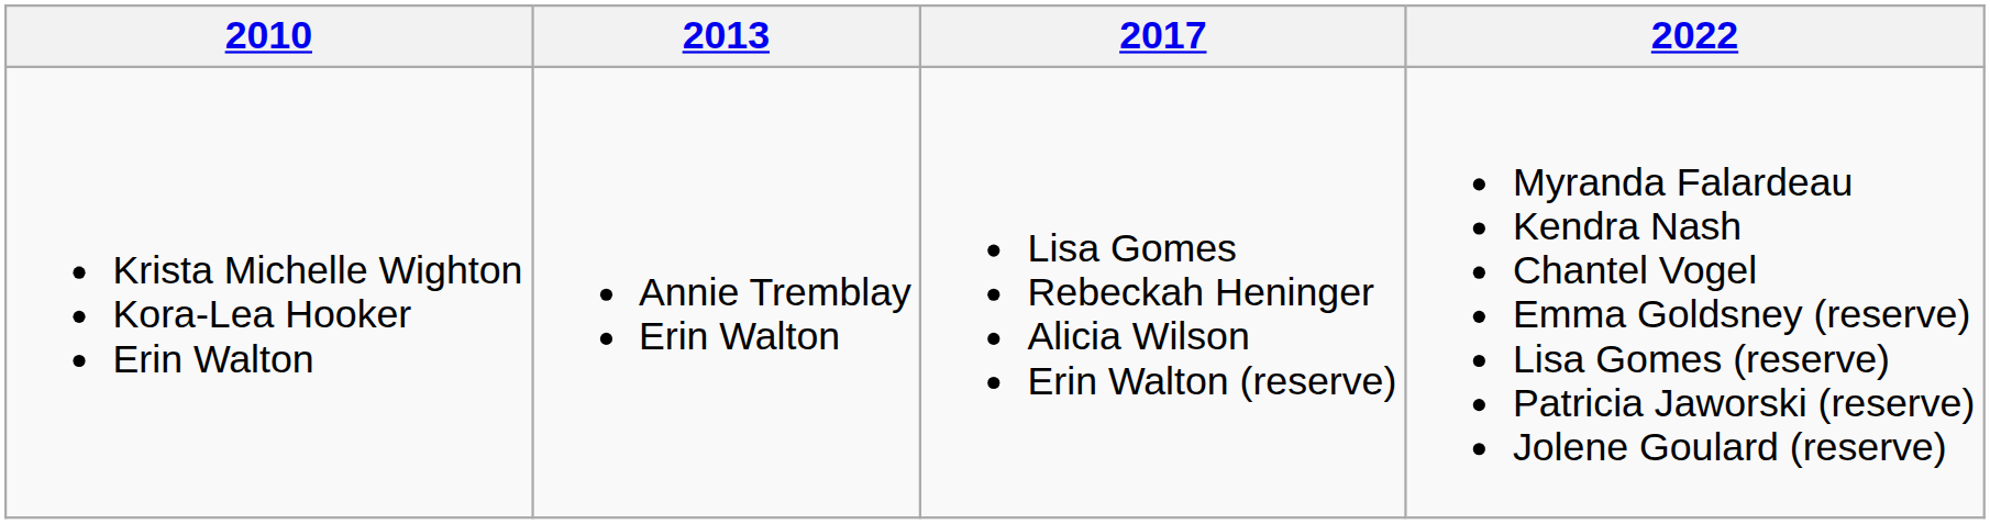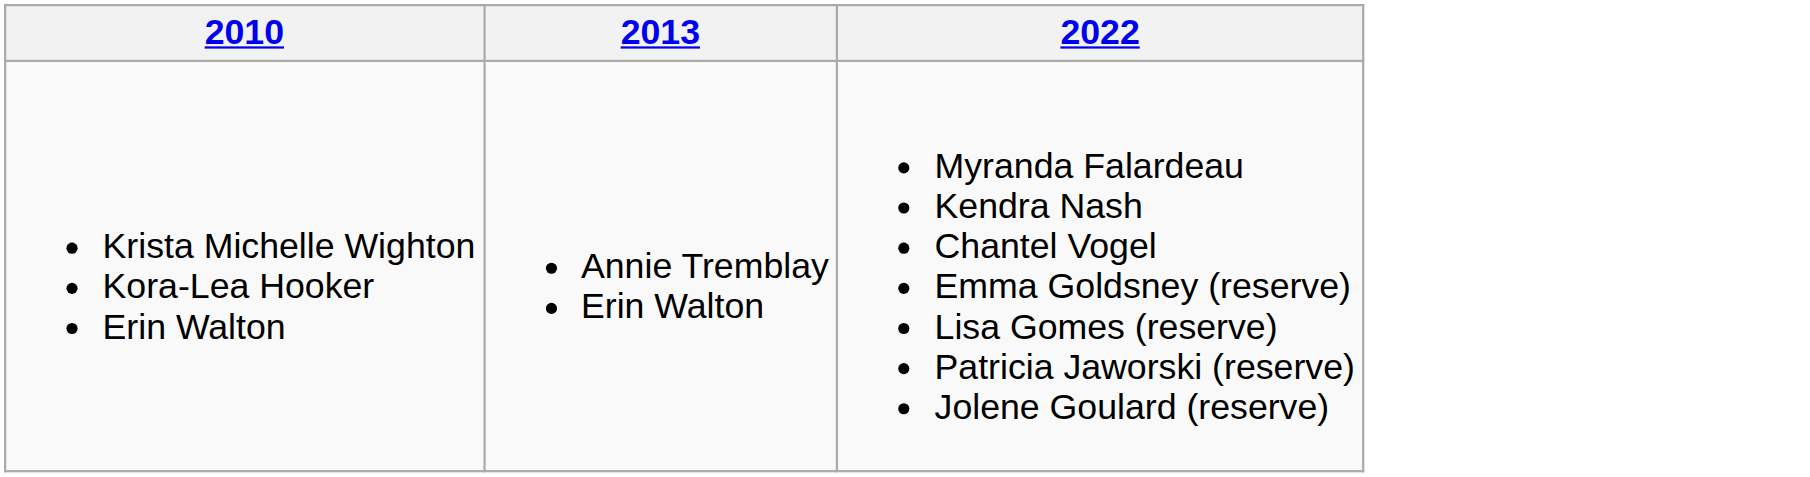- column: 2017 | Lisa Gomes Rebeckah Heninger Alicia Wilson Erin Walton (reserve)
